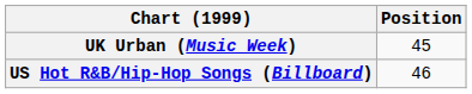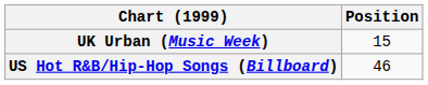UK Urban (Music Week) | Position: 45 -> 15
